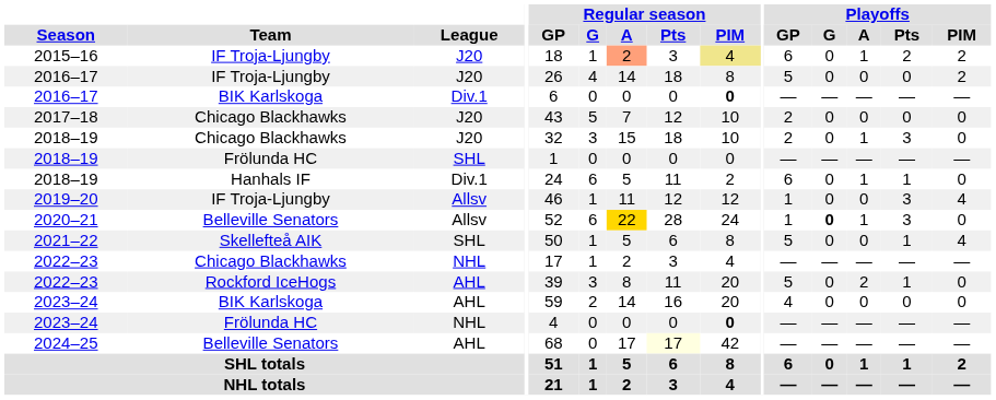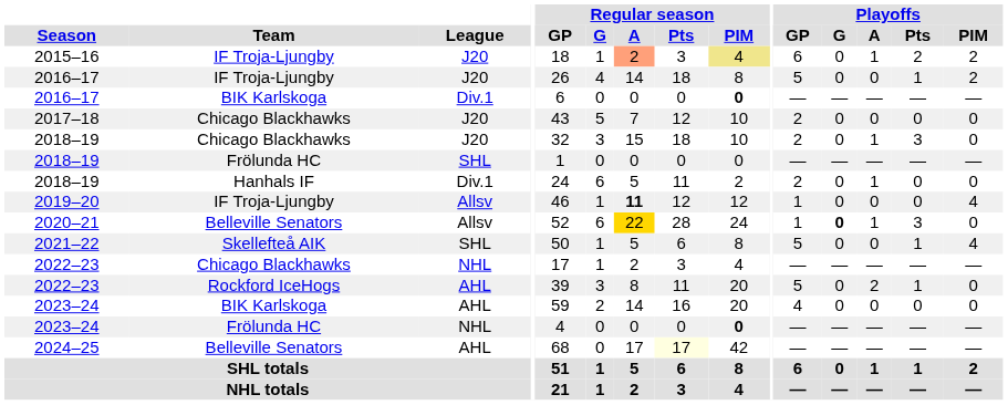2016–17 / J20 | Playoffs / Pts: 0 -> 1
2018–19 / Div.1 | Playoffs / GP: 6 -> 2
2018–19 / Div.1 | Playoffs / Pts: 1 -> 0
2019–20 | Regular season / A: normal -> bold
2019–20 | Playoffs / Pts: 3 -> 0
